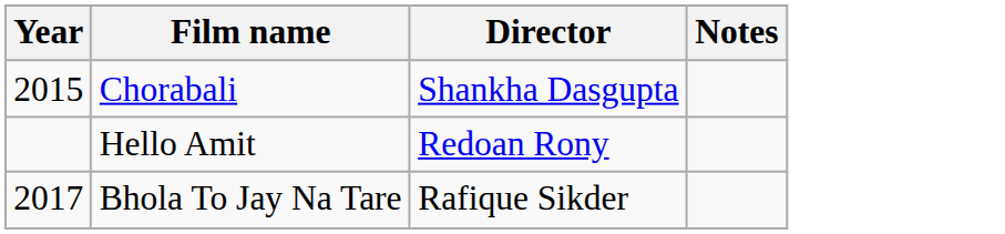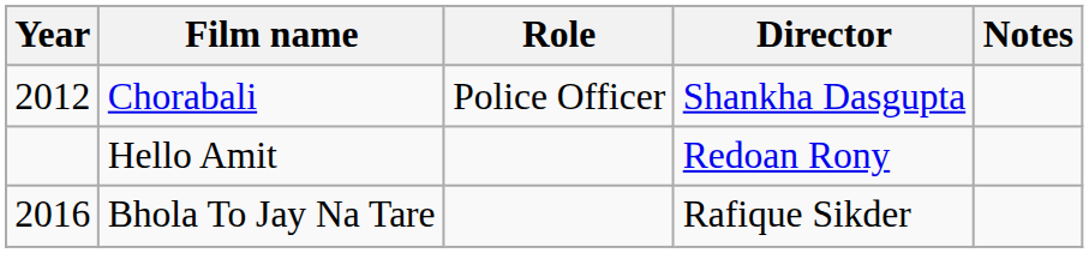+ column: Role | Police Officer
Chorabali | Year: 2015 -> 2012
Bhola To Jay Na Tare | Year: 2017 -> 2016
